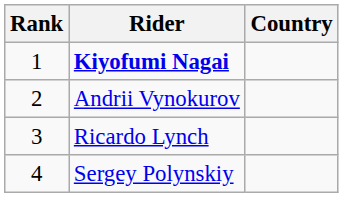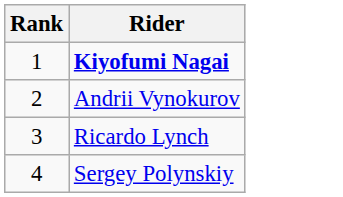- column: Country
